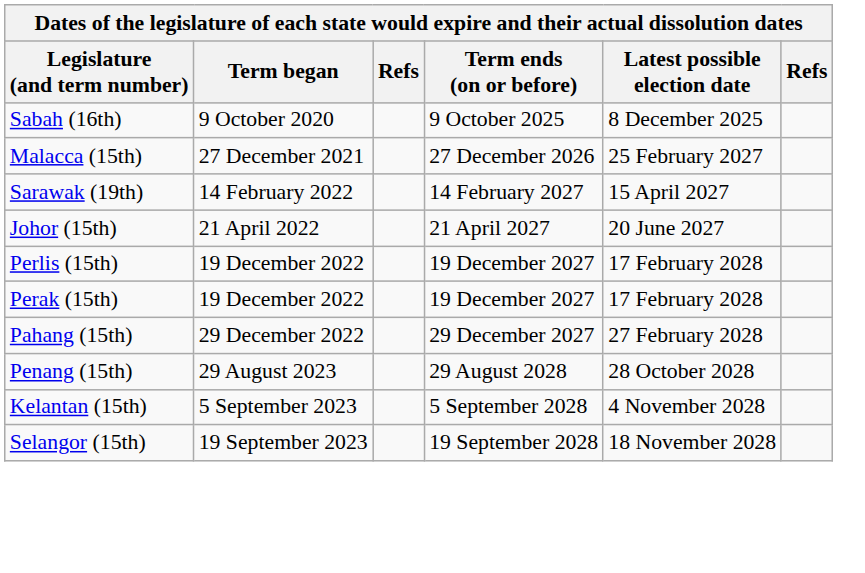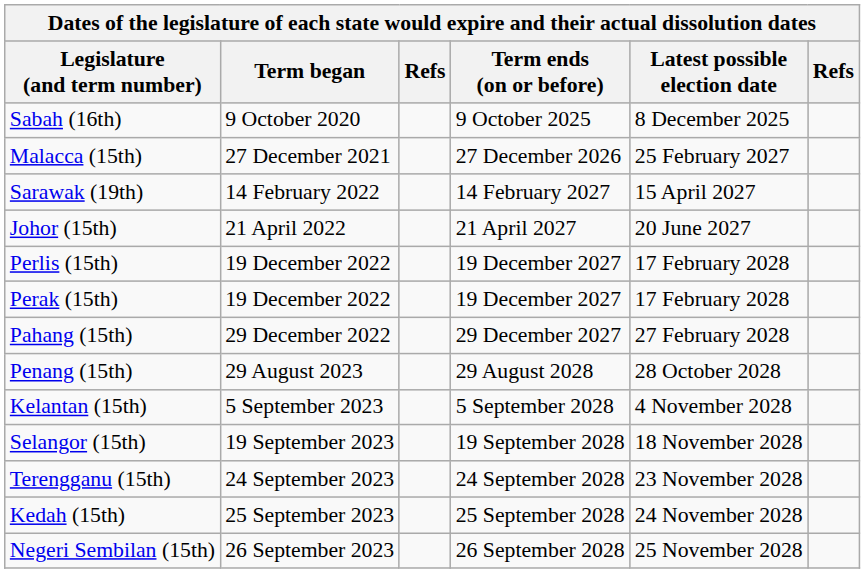+ row: Terengganu (15th) | 24 September 2023 | 24 September 2028 | 23 November 2028
+ row: Kedah (15th) | 25 September 2023 | 25 September 2028 | 24 November 2028
+ row: Negeri Sembilan (15th) | 26 September 2023 | 26 September 2028 | 25 November 2028
